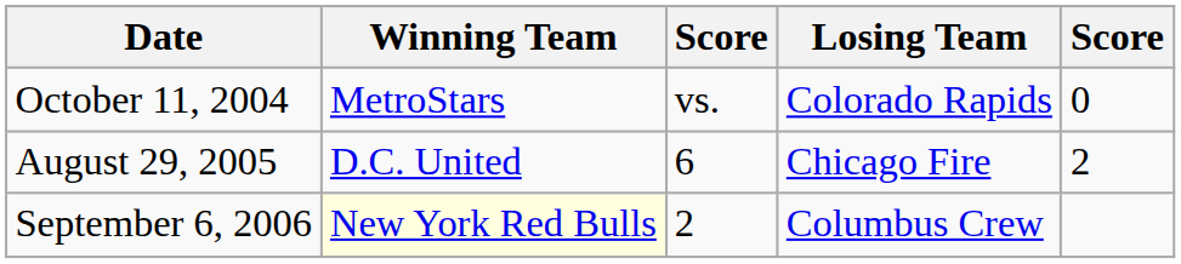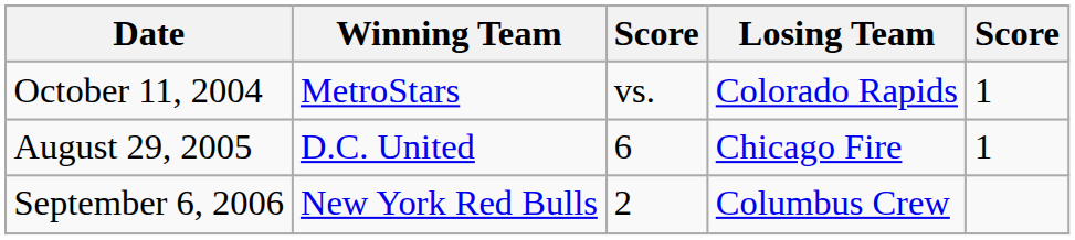October 11, 2004 | column 5: 0 -> 1
August 29, 2005 | column 5: 2 -> 1
September 6, 2006 | Winning Team: lightyellow background -> no background
